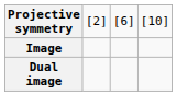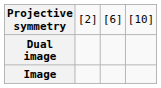rows swapped: Image <-> Dual image
